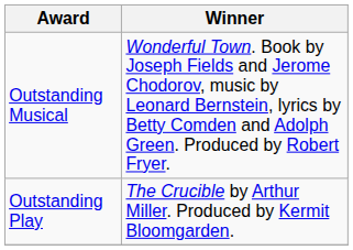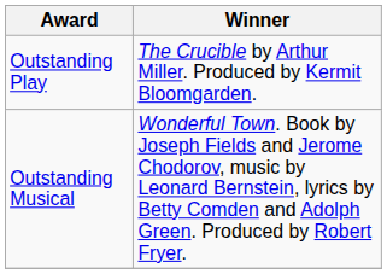rows swapped: Outstanding Play <-> Outstanding Musical
